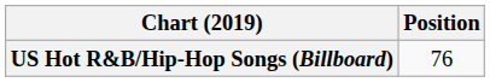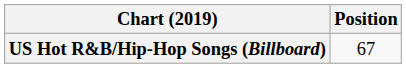US Hot R&B/Hip-Hop Songs (Billboard) | Position: 76 -> 67
